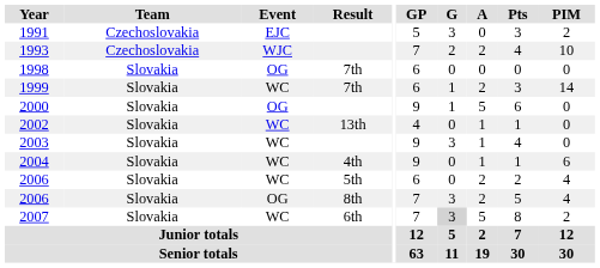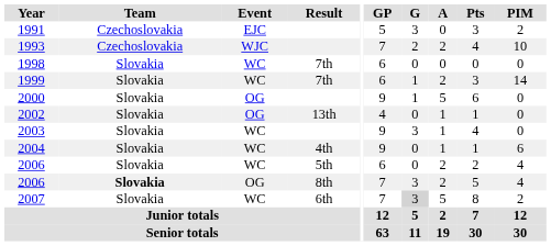1998 | Event: OG -> WC
2002 | Event: WC -> OG
2006 / 8th | Team: normal -> bold
